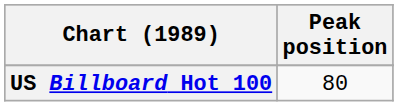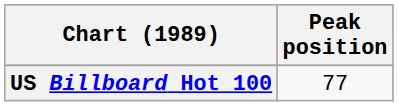US Billboard Hot 100 | Peak position: 80 -> 77
